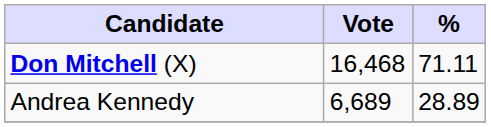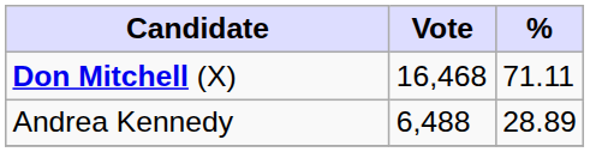Andrea Kennedy | Vote: 6,689 -> 6,488
